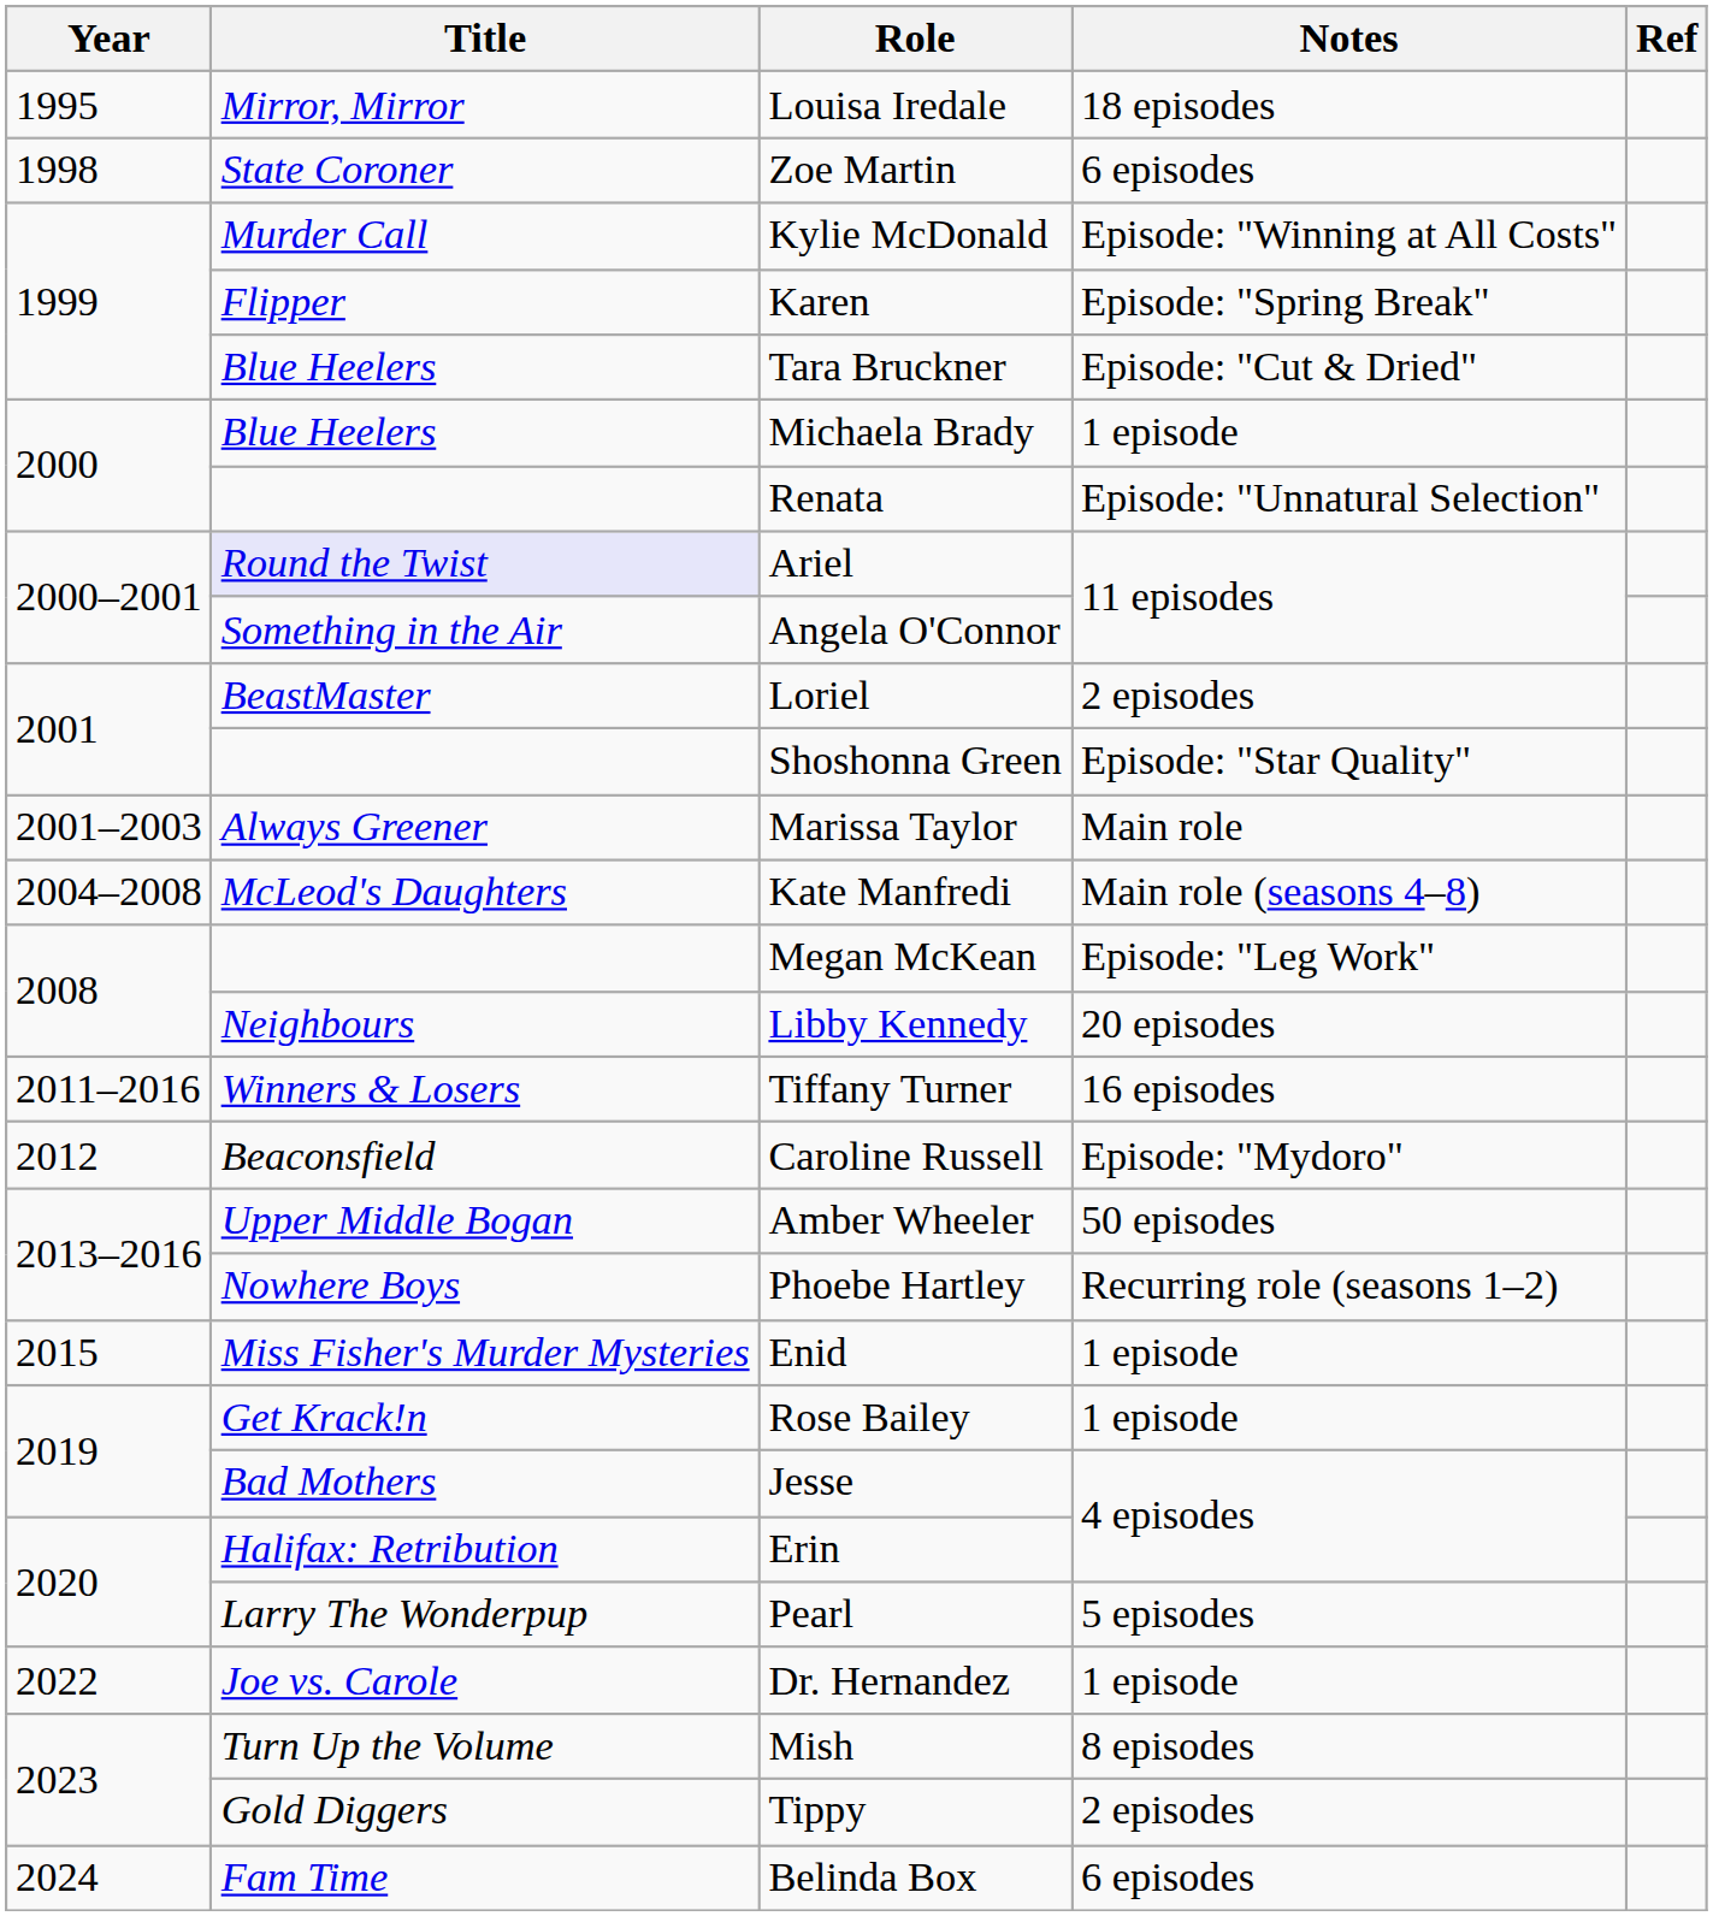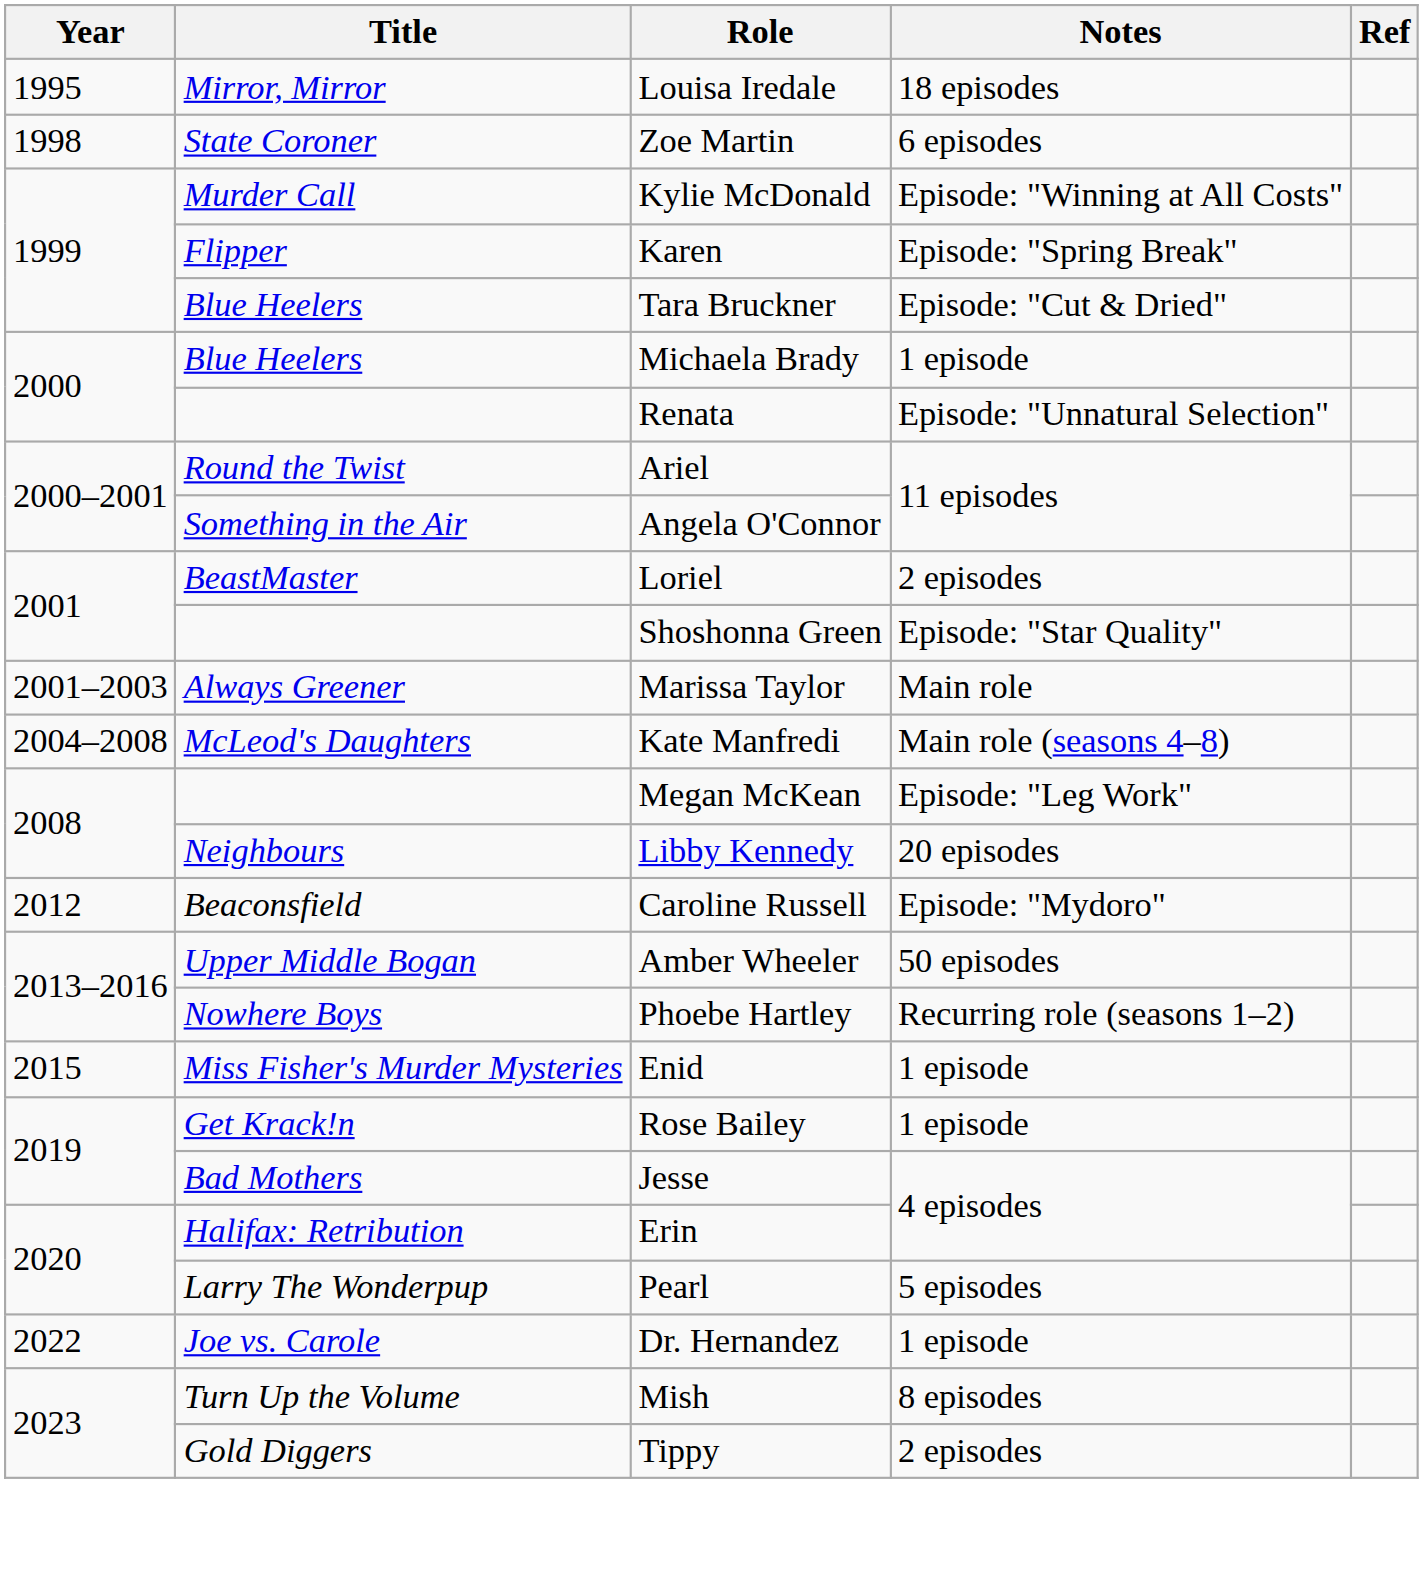Ariel | Title: lavender background -> no background
- row: 2011–2016 | Winners & Losers | Tiffany Turner | 16 episodes
- row: 2024 | Fam Time | Belinda Box | 6 episodes
